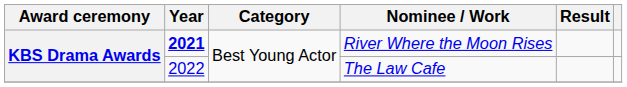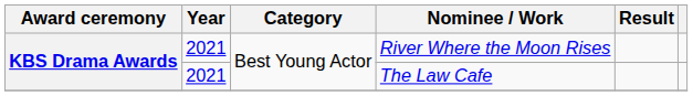River Where the Moon Rises | Year: bold -> normal
The Law Cafe | Year: 2022 -> 2021
